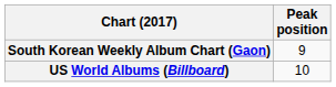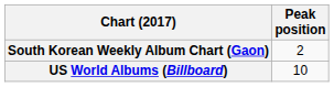South Korean Weekly Album Chart (Gaon) | Peak position: 9 -> 2
